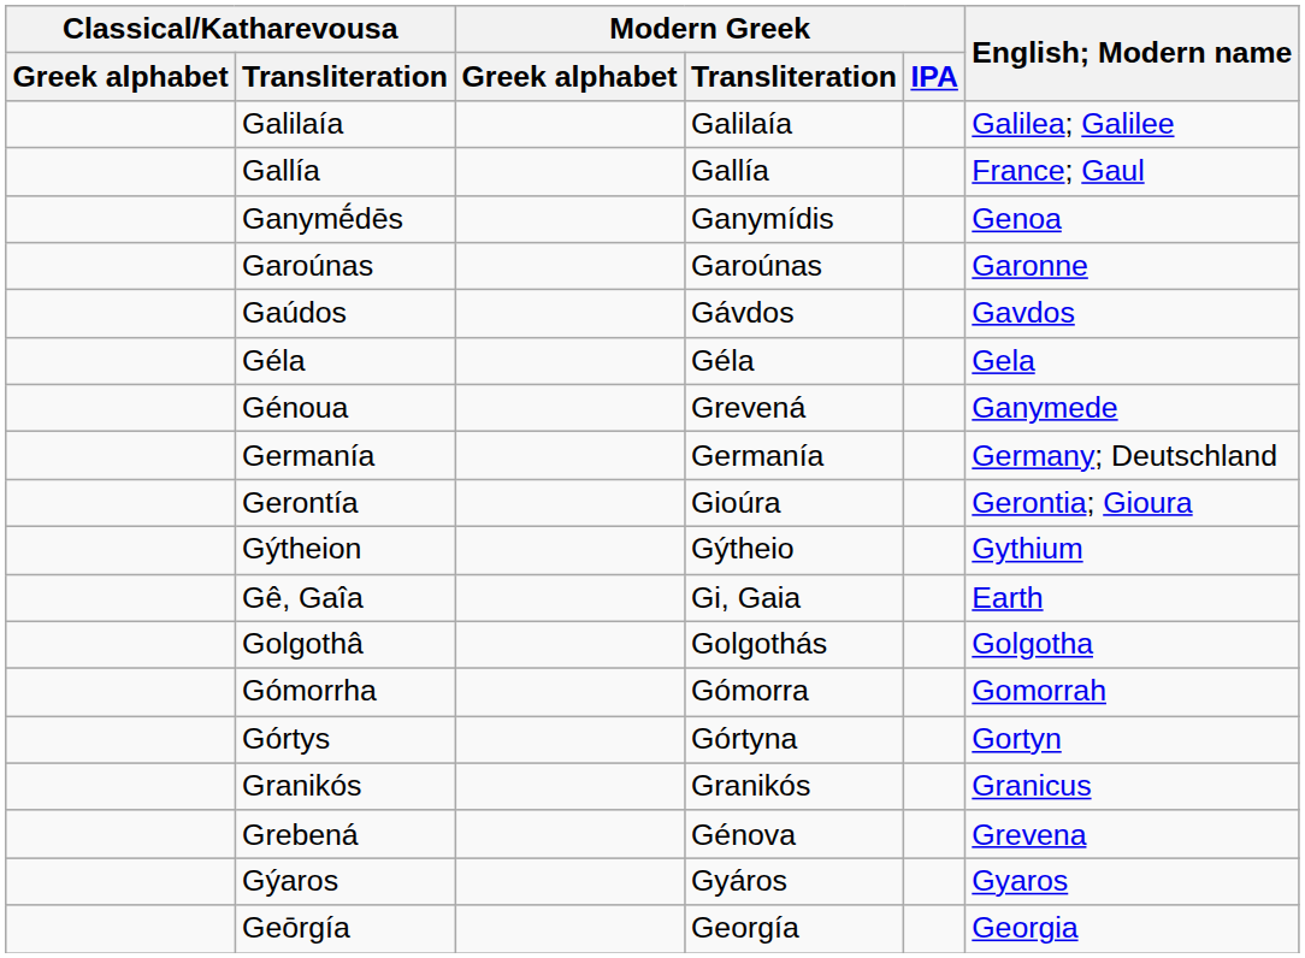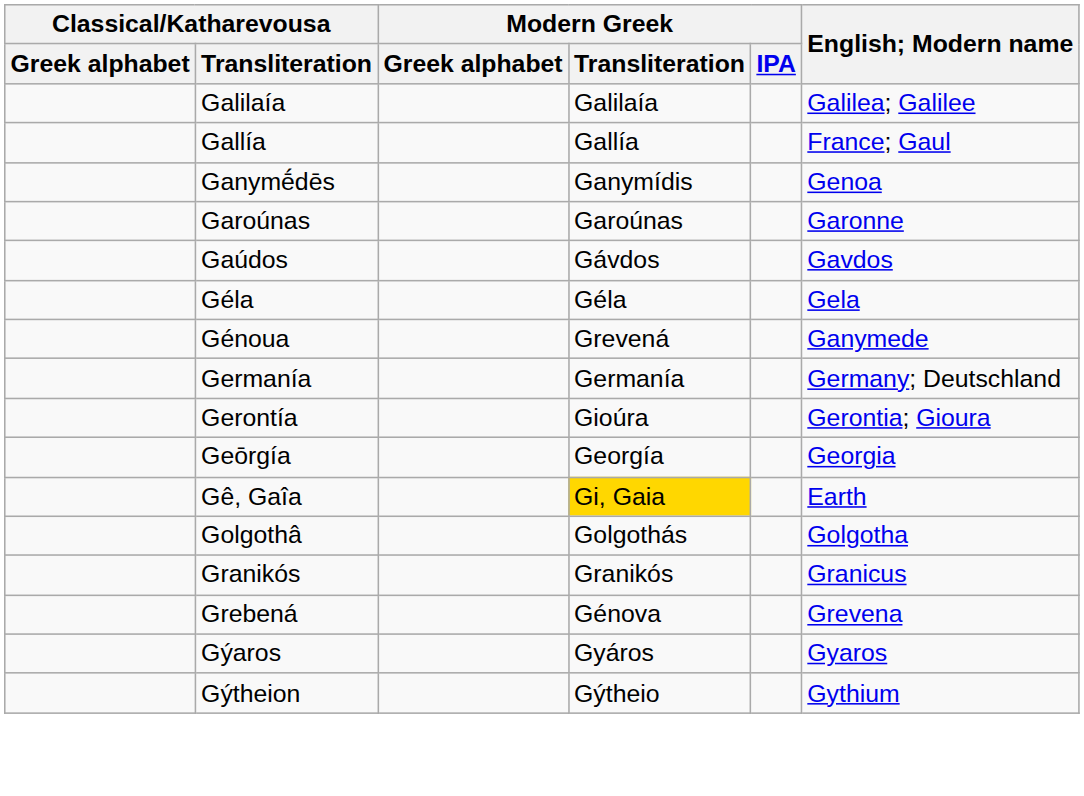rows swapped: Geōrgía <-> Gýtheion
Gê, Gaîa | Modern Greek / Transliteration: no background -> gold background
- row: Gómorrha | Gómorra | Gomorrah
- row: Górtys | Górtyna | Gortyn
